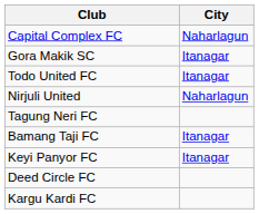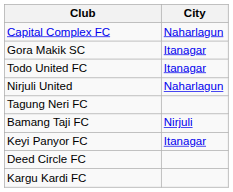Bamang Taji FC | City: Itanagar -> Nirjuli
